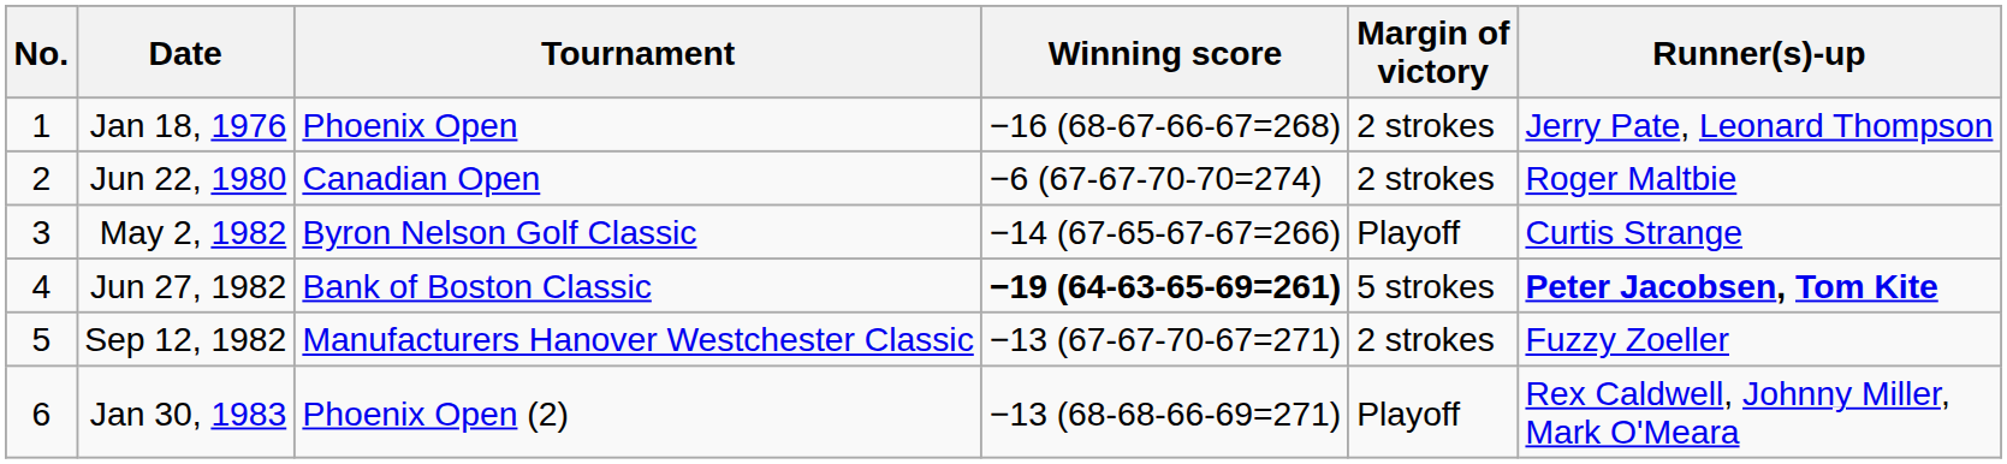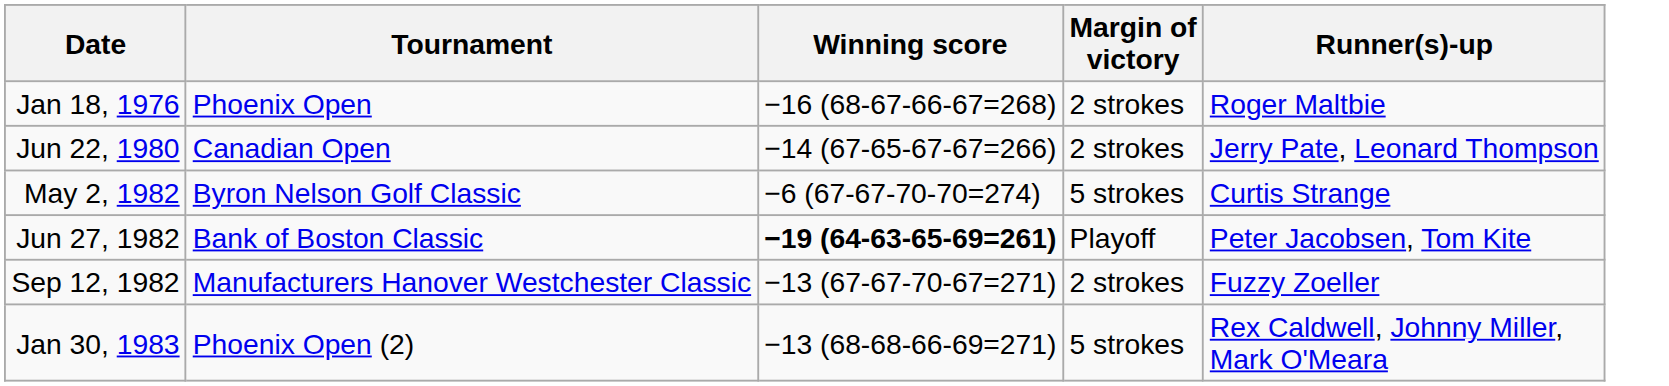- column: No. | 1 | 2 | 3 | 4 | 5 | 6
Jan 18, 1976 | Runner(s)-up: Jerry Pate, Leonard Thompson -> Roger Maltbie
Jun 22, 1980 | Winning score: −6 (67-67-70-70=274) -> −14 (67-65-67-67=266)
Jun 22, 1980 | Runner(s)-up: Roger Maltbie -> Jerry Pate, Leonard Thompson
May 2, 1982 | Winning score: −14 (67-65-67-67=266) -> −6 (67-67-70-70=274)
May 2, 1982 | Margin of victory: Playoff -> 5 strokes
Jun 27, 1982 | Margin of victory: 5 strokes -> Playoff
Jun 27, 1982 | Runner(s)-up: bold -> normal
Jan 30, 1983 | Margin of victory: Playoff -> 5 strokes
